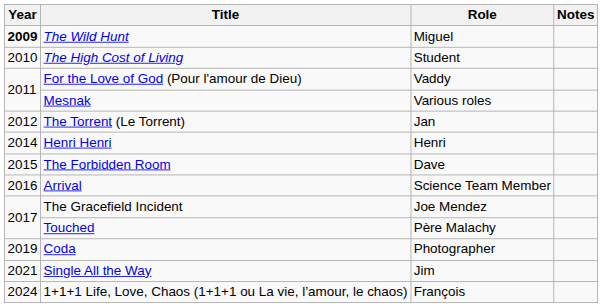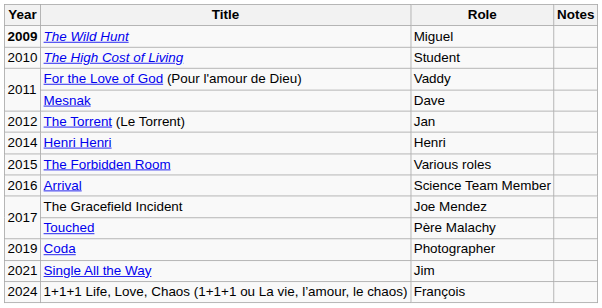Mesnak | Role: Various roles -> Dave
The Forbidden Room | Role: Dave -> Various roles
